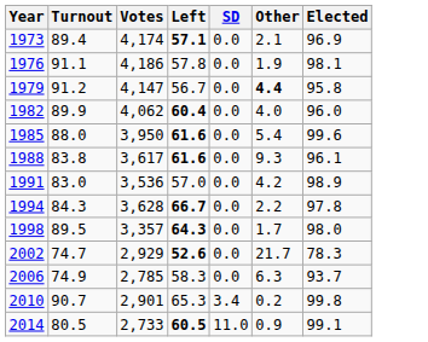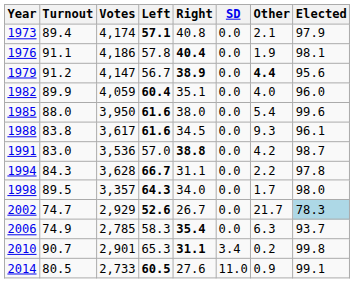+ column: Right | 40.8 | 40.4 | 38.9 | 35.1 | 38.0 | 34.5 | 38.8 | 31.1 | 34.0 | 26.7 | 35.4 | 31.1 | 27.6
1973 | Elected: 96.9 -> 97.9
1979 | Elected: 95.8 -> 95.6
1982 | Votes: 4,062 -> 4,059
1991 | Elected: 98.9 -> 98.7
2002 | Elected: no background -> lightblue background
